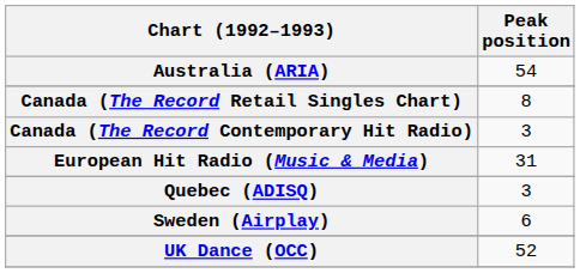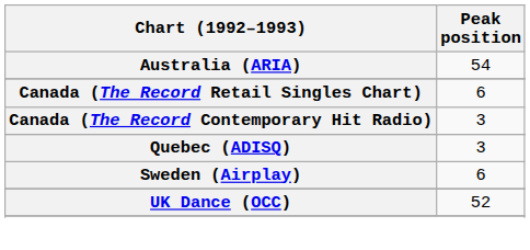Canada (The Record Retail Singles Chart) | Peak position: 8 -> 6
- row: European Hit Radio (Music & Media) | 31
